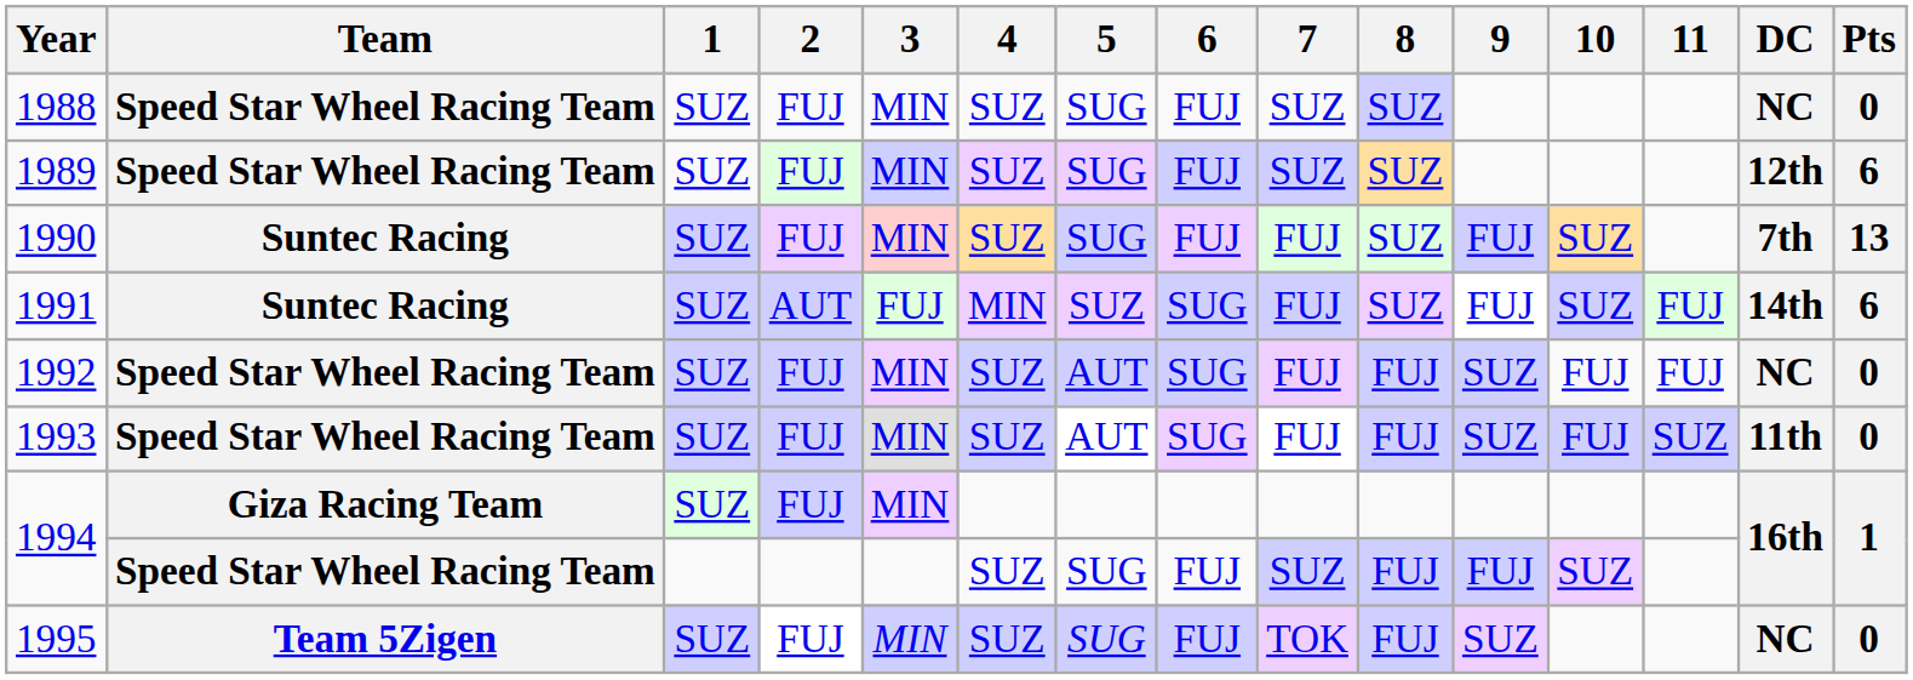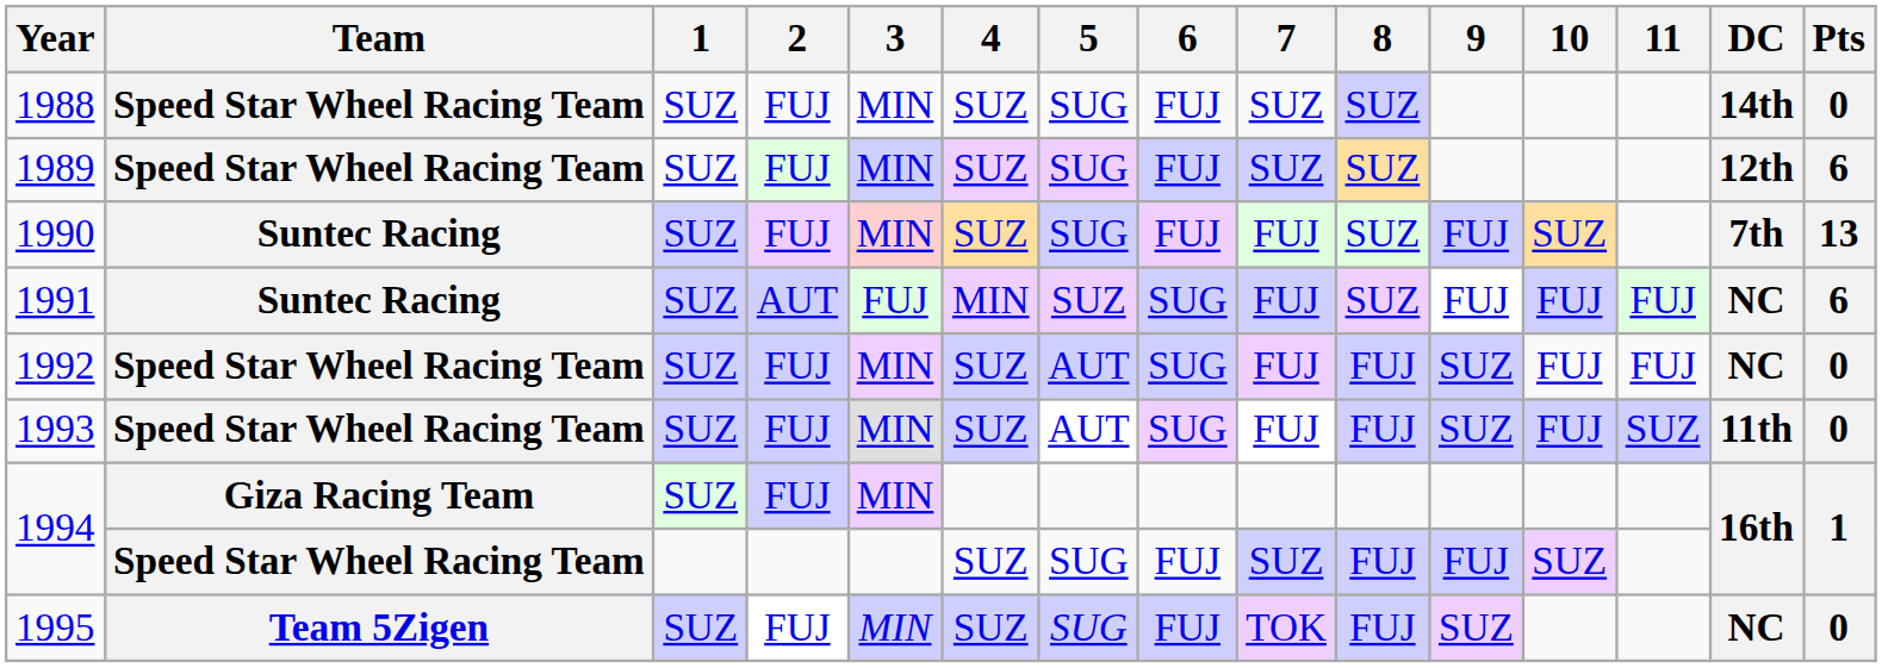1988 | DC: NC -> 14th
1991 | 10: SUZ -> FUJ
1991 | DC: 14th -> NC
